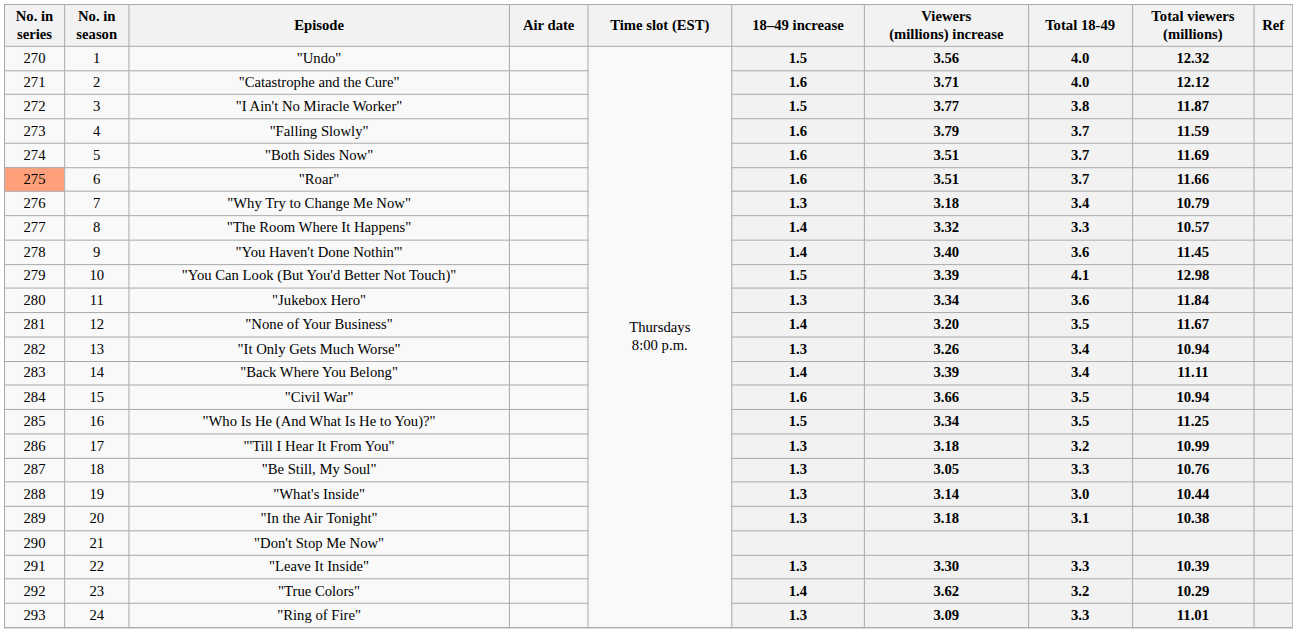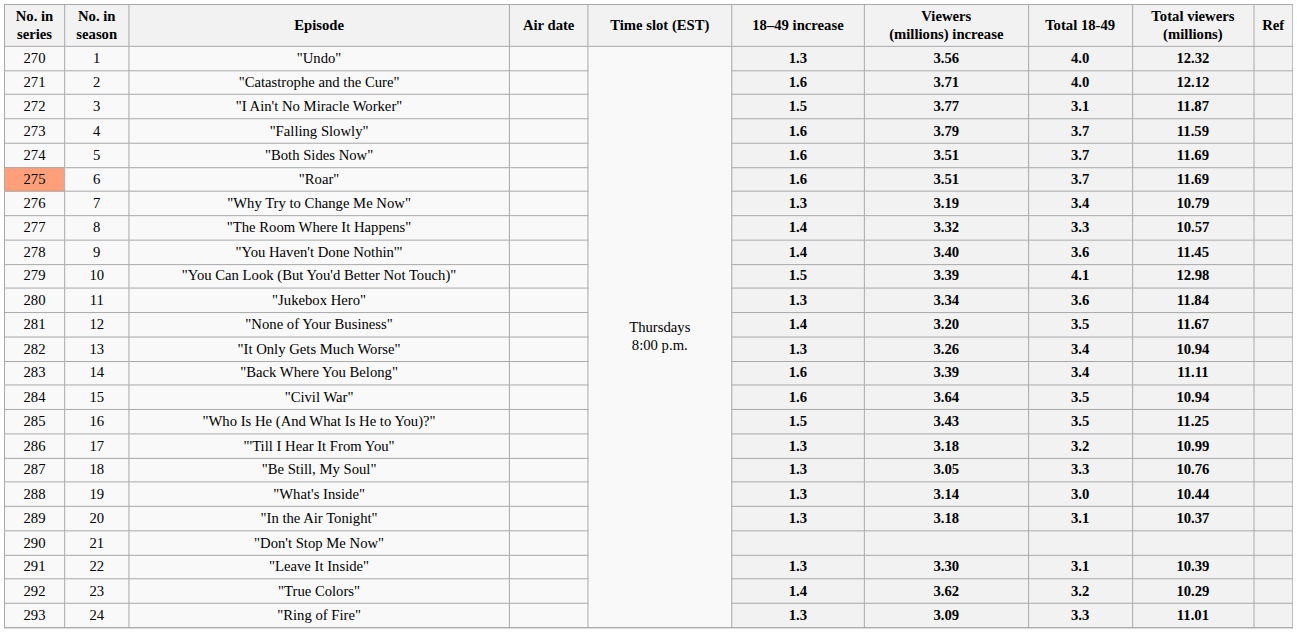"Undo" | 18–49 increase: 1.5 -> 1.3
"I Ain't No Miracle Worker" | Total 18-49: 3.8 -> 3.1
"Roar" | Total viewers (millions): 11.66 -> 11.69
"Why Try to Change Me Now" | Viewers (millions) increase: 3.18 -> 3.19
"Back Where You Belong" | 18–49 increase: 1.4 -> 1.6
"Civil War" | Viewers (millions) increase: 3.66 -> 3.64
"Who Is He (And What Is He to You)?" | Viewers (millions) increase: 3.34 -> 3.43
"In the Air Tonight" | Total viewers (millions): 10.38 -> 10.37
"Leave It Inside" | Total 18-49: 3.3 -> 3.1
